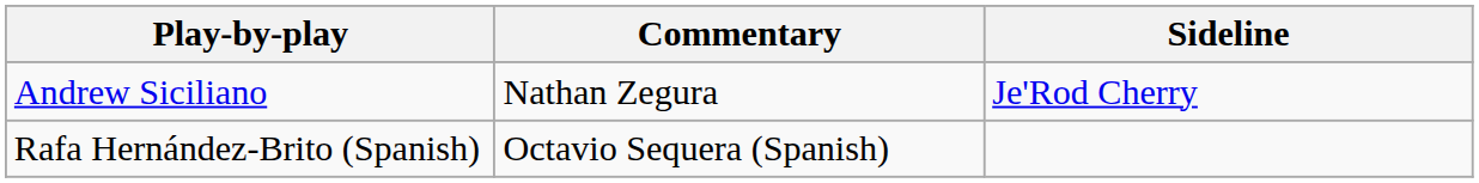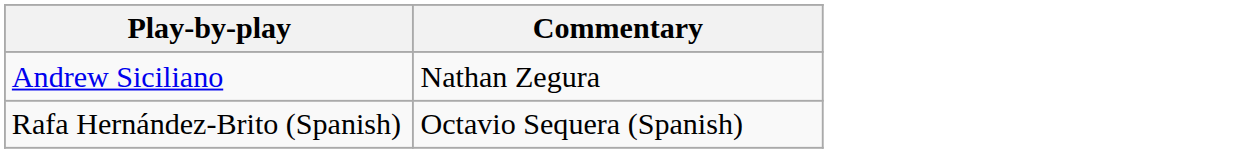- column: Sideline | Je'Rod Cherry
